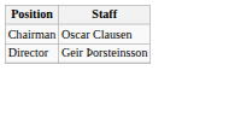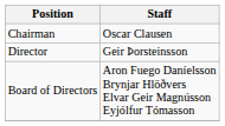+ row: Board of Directors | Aron Fuego Daníelsson Brynjar Hlöðvers Elvar Geir Magnússon Eyjólfur Tómasson
